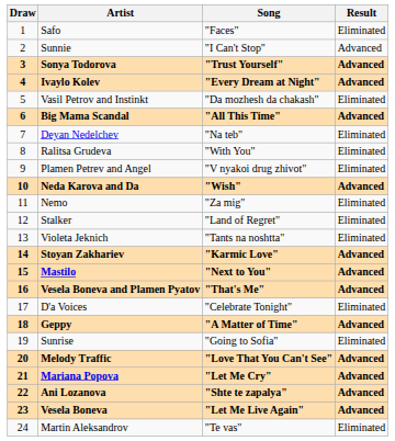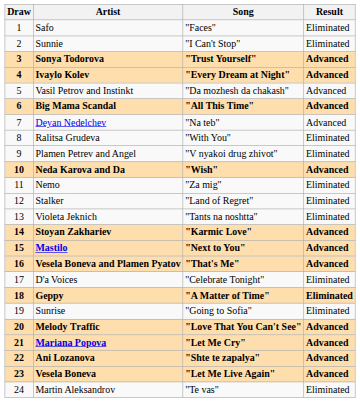Sunnie | Result: Advanced -> Eliminated
Vasil Petrov and Instinkt | Result: Eliminated -> Advanced
Deyan Nedelchev | Result: Eliminated -> Advanced
Geppy | Result: Advanced -> Eliminated
